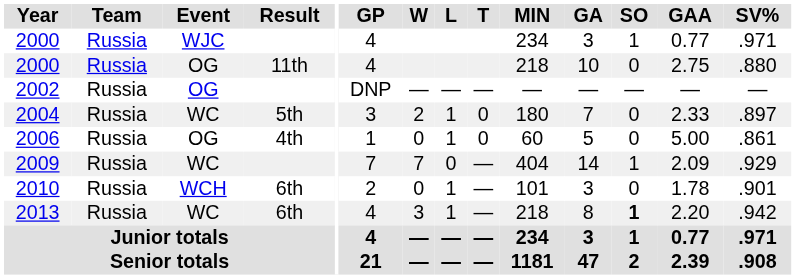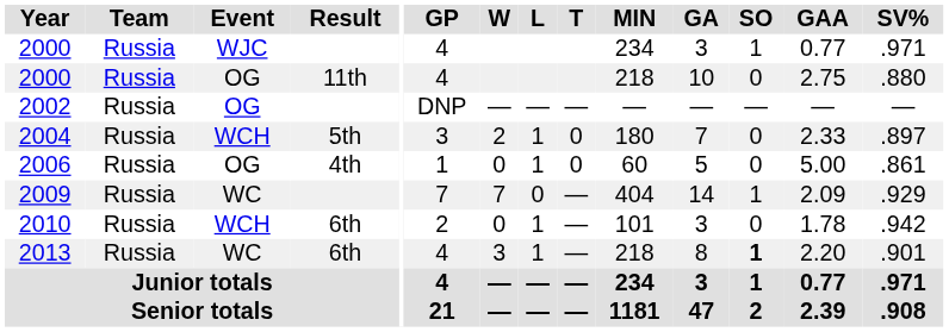2004 | Event: WC -> WCH
2010 | SV%: .901 -> .942
2013 | SV%: .942 -> .901
